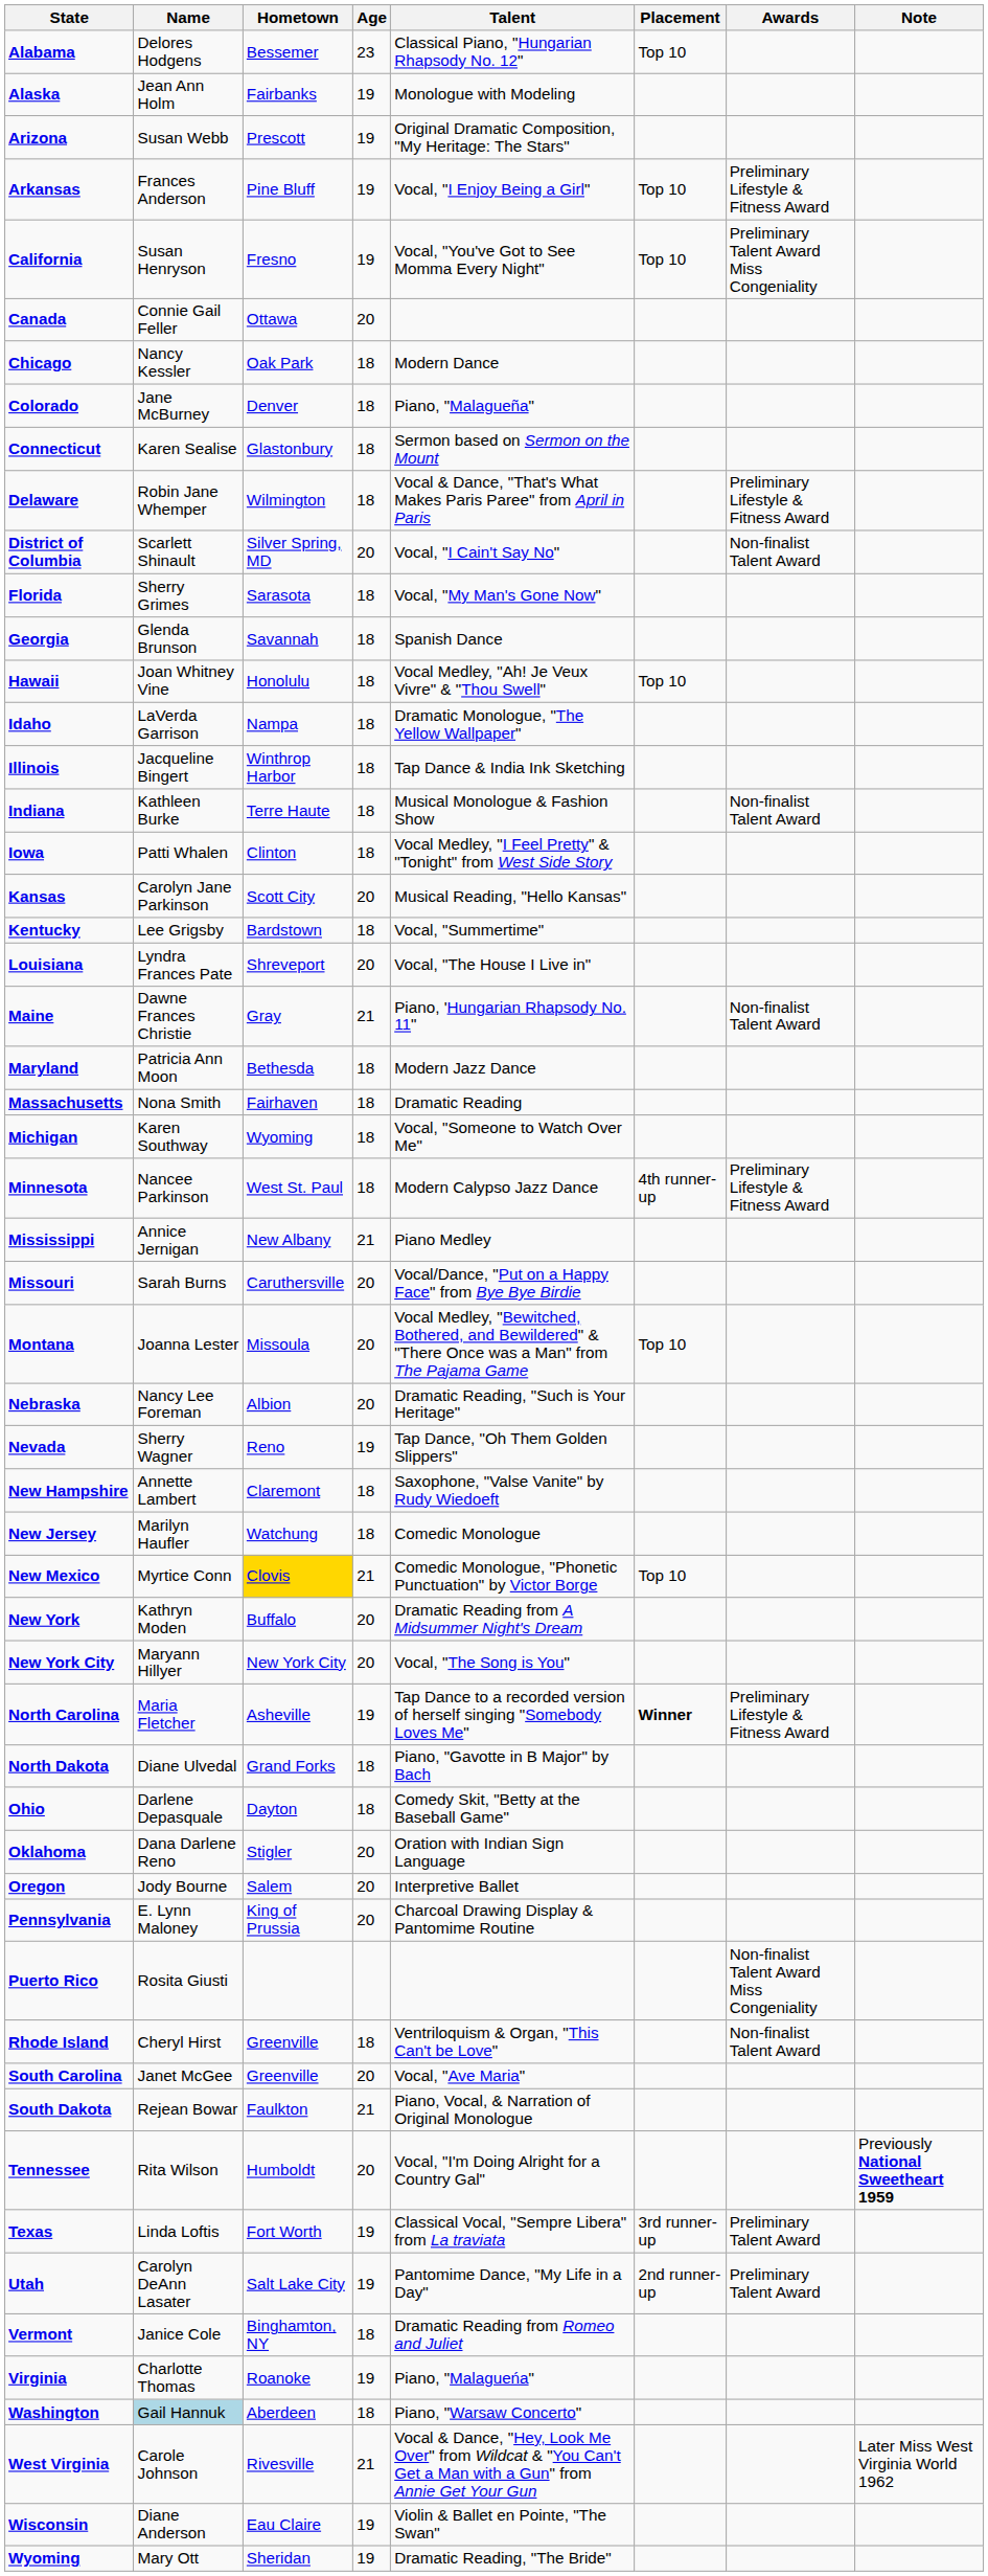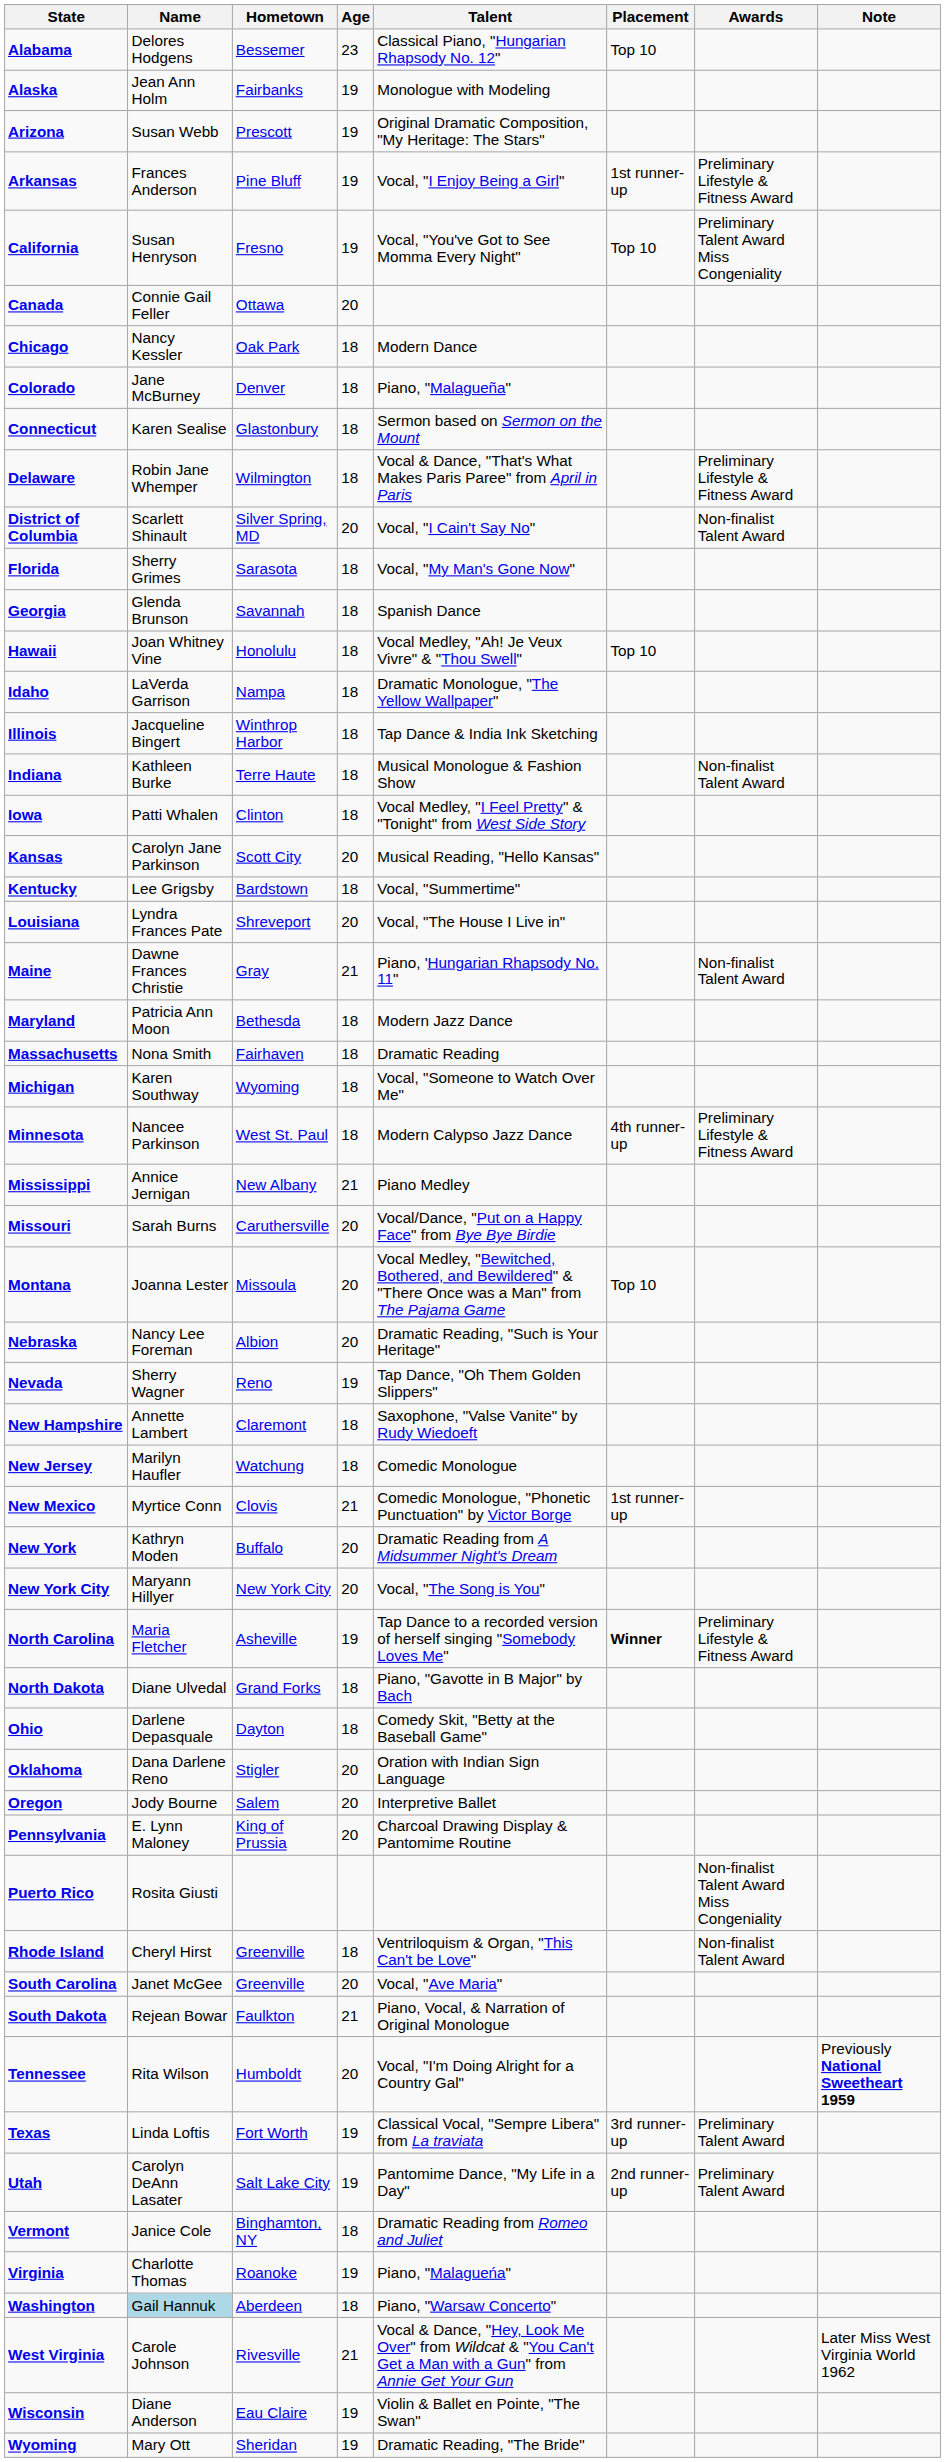Arkansas | Placement: Top 10 -> 1st runner-up
New Mexico | Hometown: gold background -> no background
New Mexico | Placement: Top 10 -> 1st runner-up
